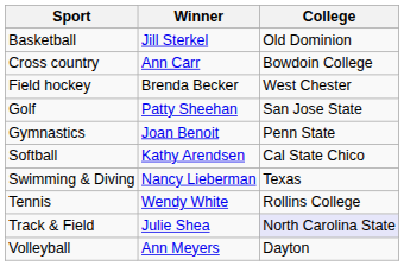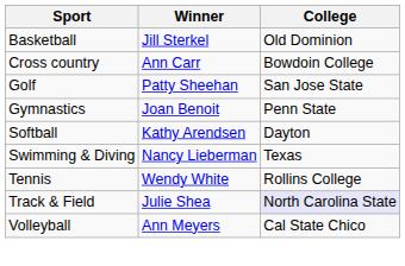- row: Field hockey | Brenda Becker | West Chester
Softball | College: Cal State Chico -> Dayton
Volleyball | College: Dayton -> Cal State Chico
